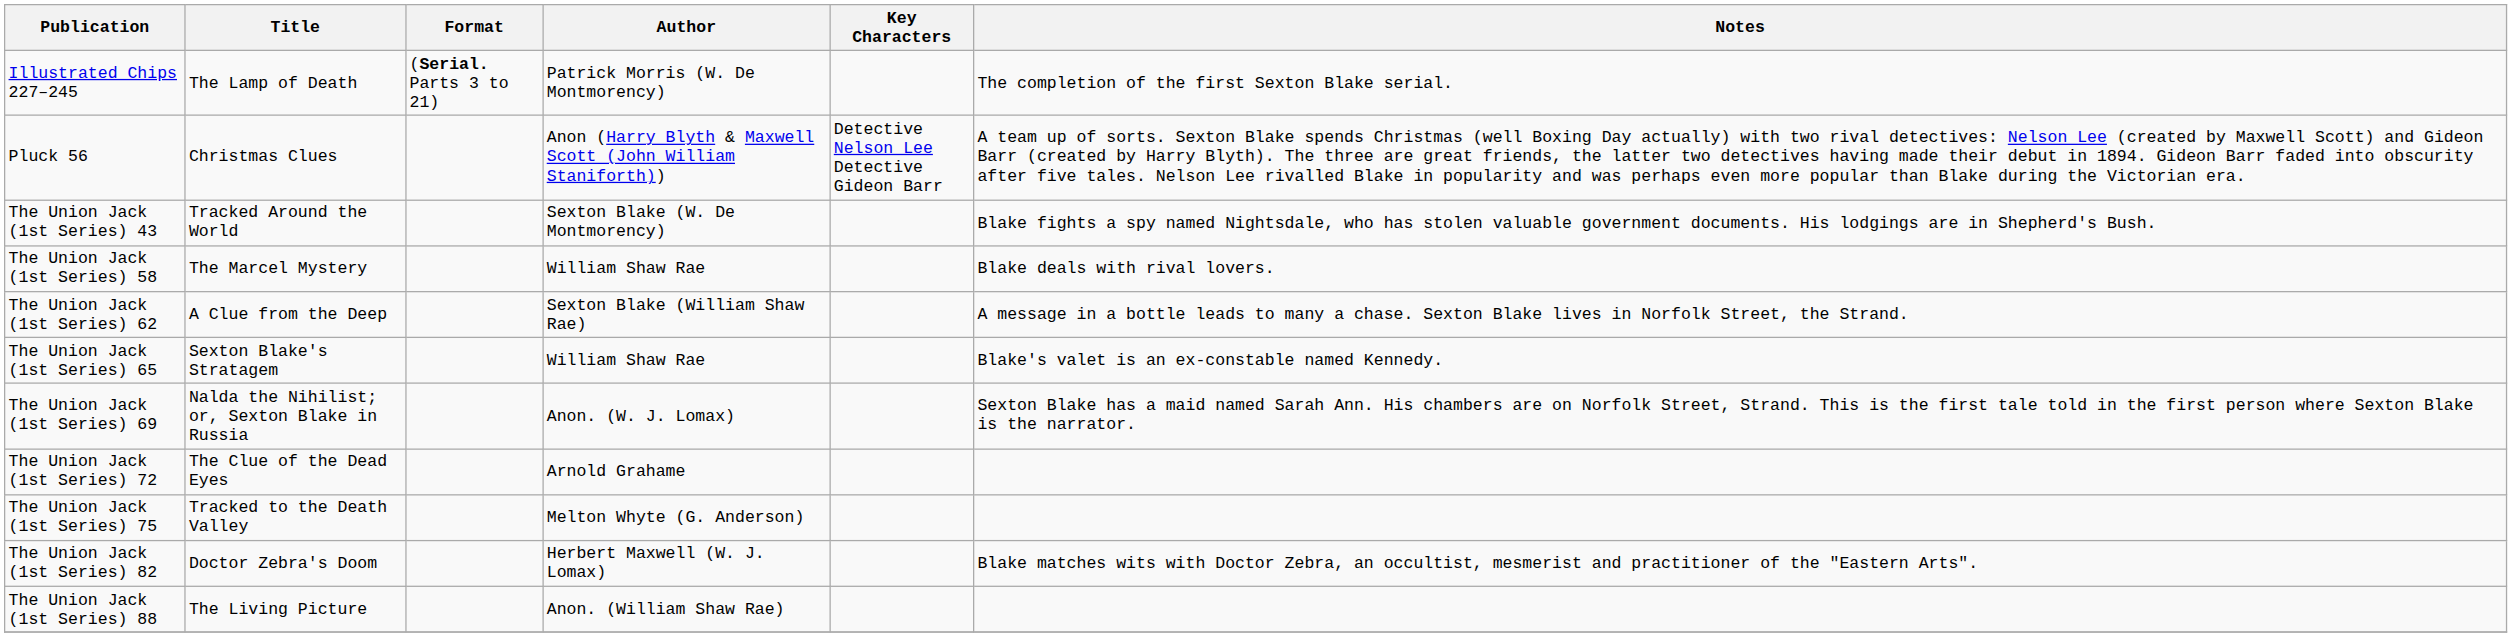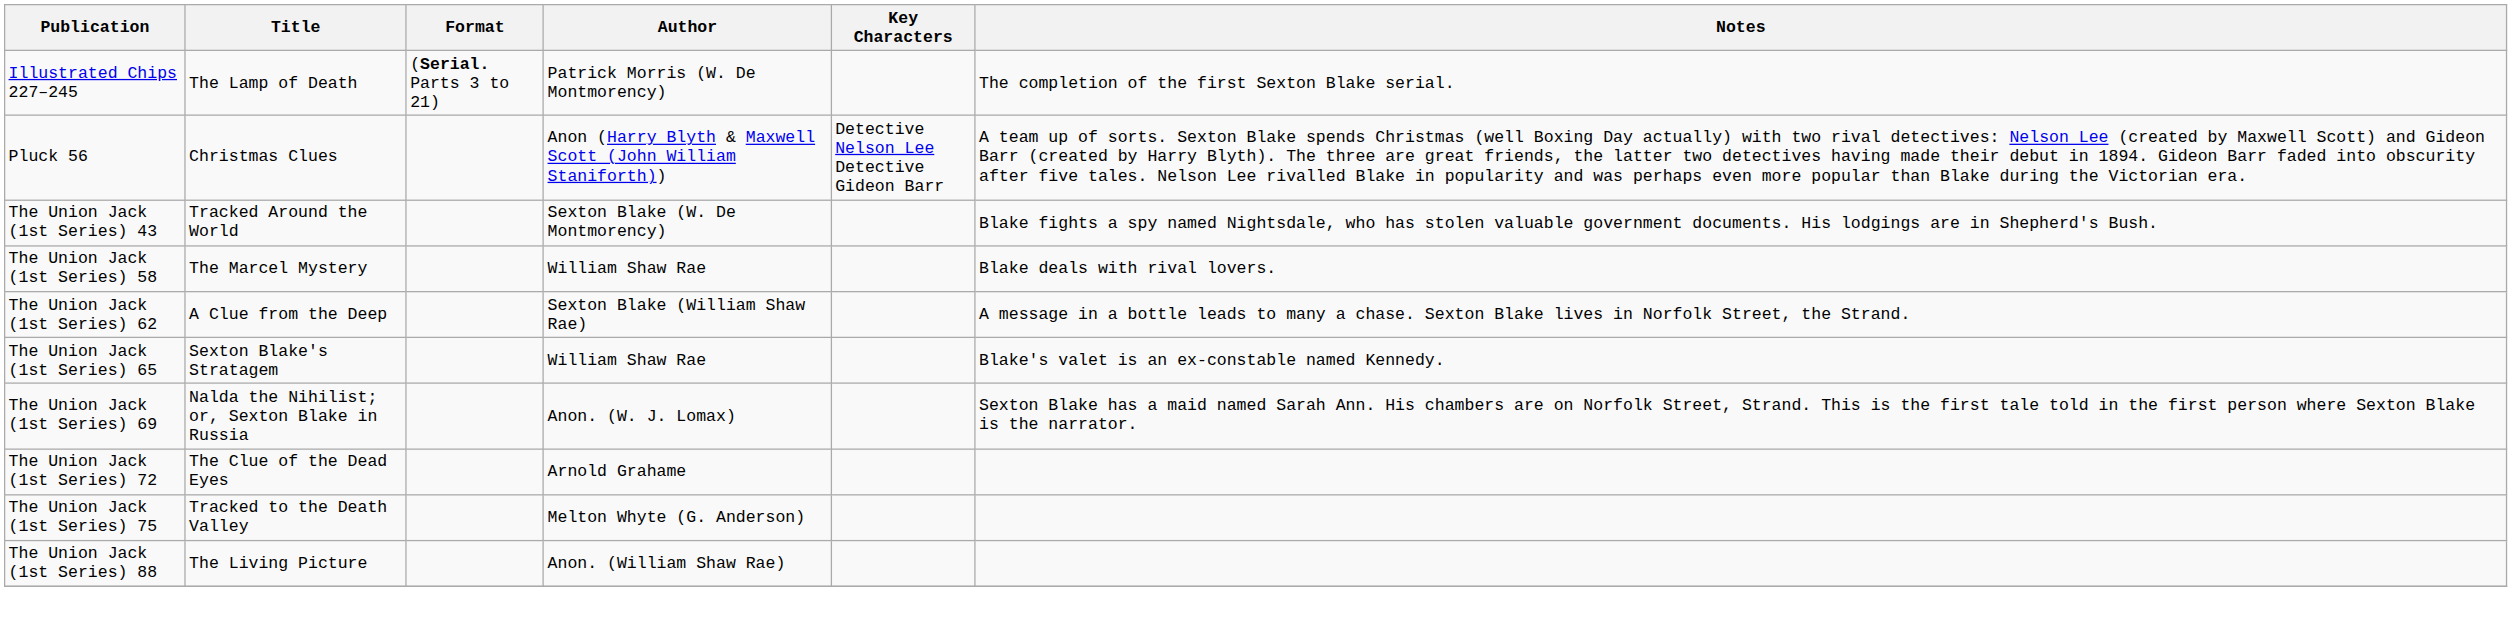- row: The Union Jack (1st Series) 82 | Doctor Zebra's Doom | Herbert Maxwell (W. J. Lomax) | Blake matches wits with Doctor Zebra, an occultist, mesmerist and practitioner of the "Eastern Arts".
